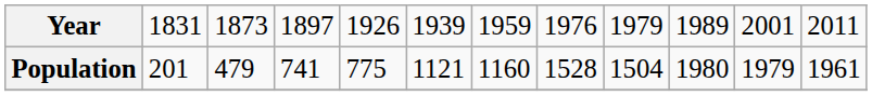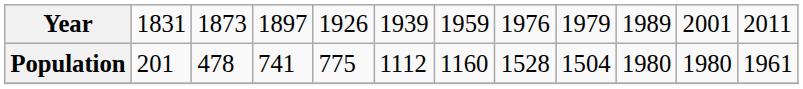Population | column 3: 479 -> 478
Population | column 6: 1121 -> 1112
Population | column 11: 1979 -> 1980
